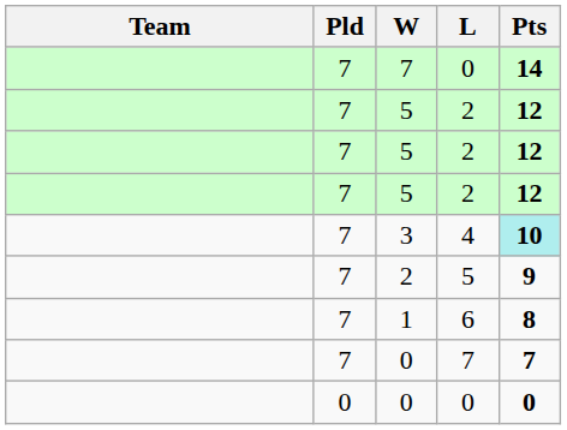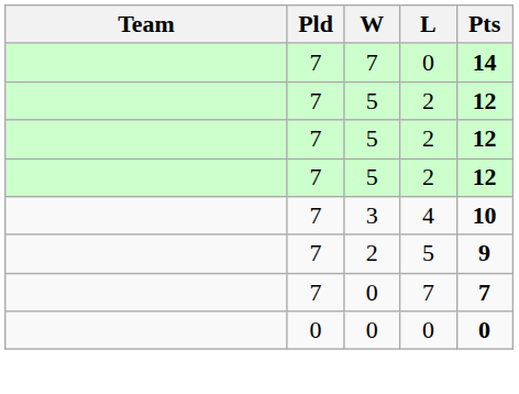3 | Pts: paleturquoise background -> no background
- row: 7 | 1 | 6 | 8
